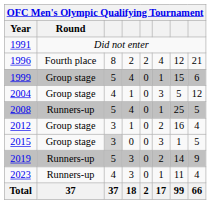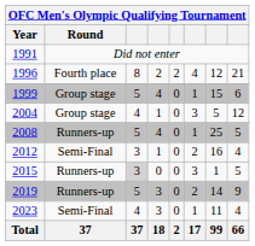2012 | Round: Group stage -> Semi-Final
2015 | Round: Group stage -> Runners-up
2023 | Round: Runners-up -> Semi-Final
